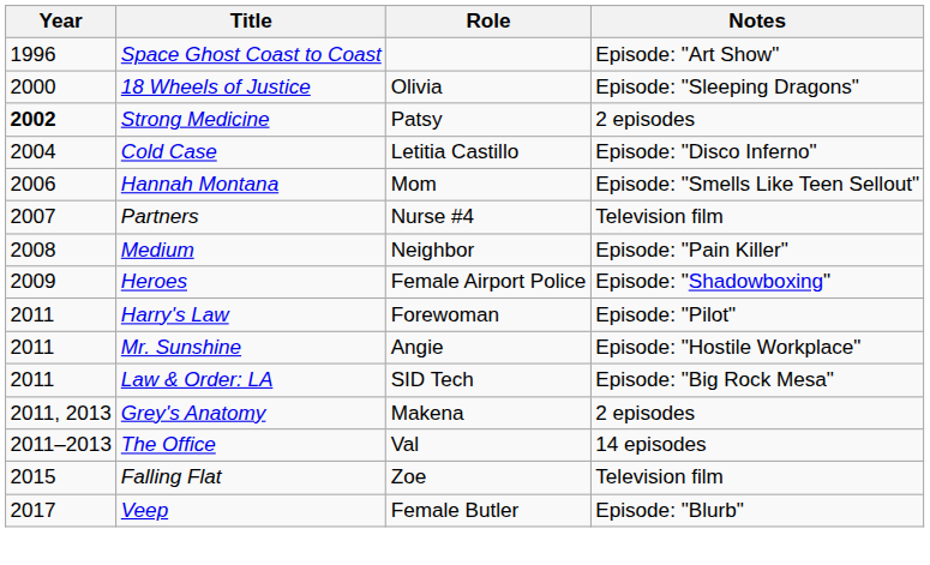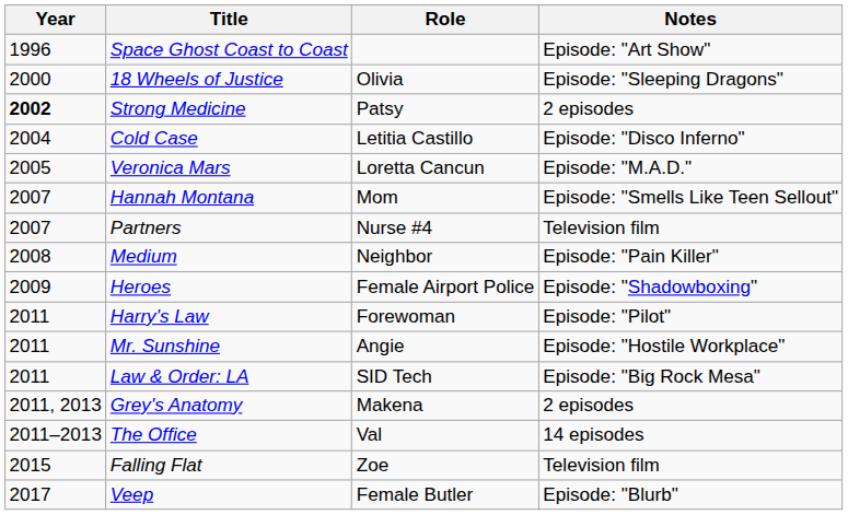+ row: 2005 | Veronica Mars | Loretta Cancun | Episode: "M.A.D."
Hannah Montana | Year: 2006 -> 2007
